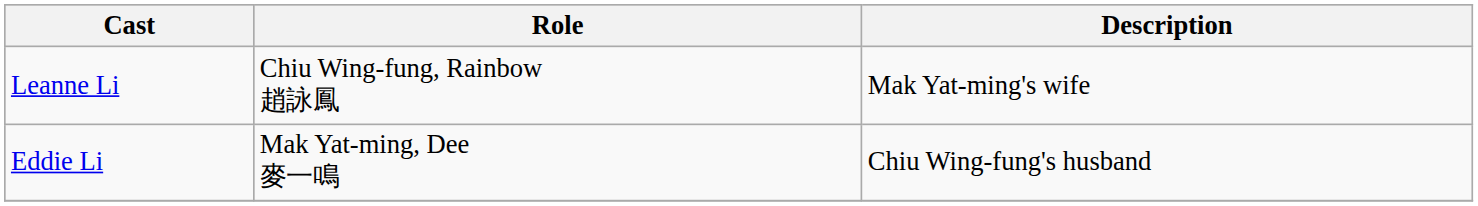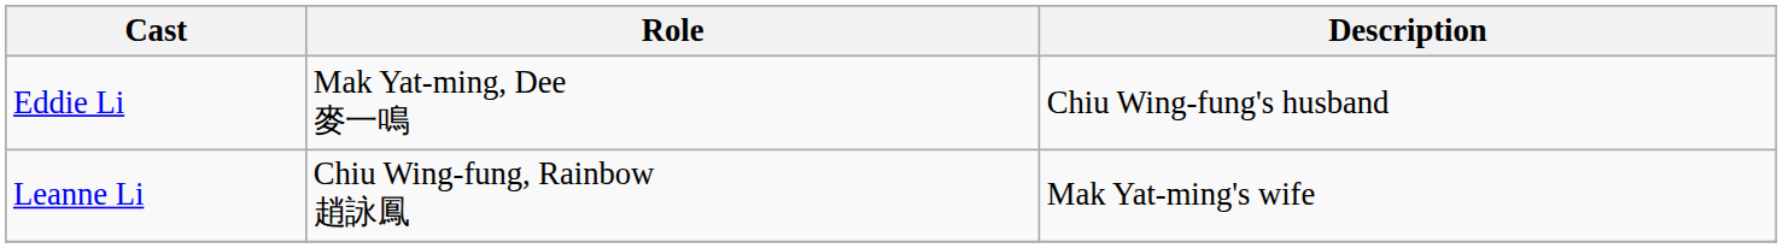rows swapped: Eddie Li <-> Leanne Li
